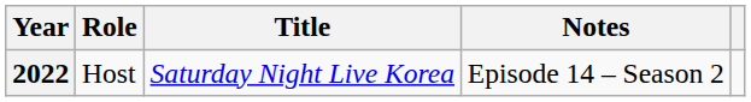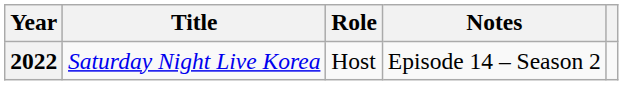columns swapped: Title <-> Role
